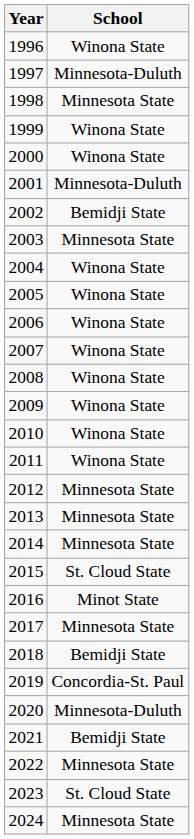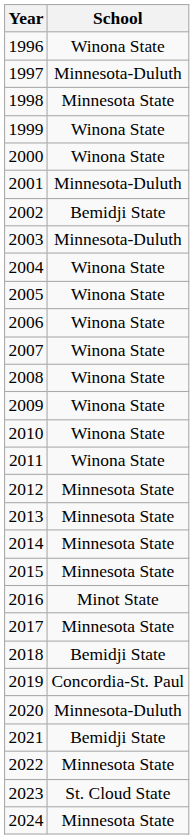2003 | School: Minnesota State -> Minnesota-Duluth
2015 | School: St. Cloud State -> Minnesota State
